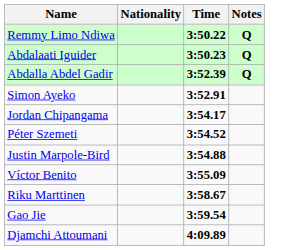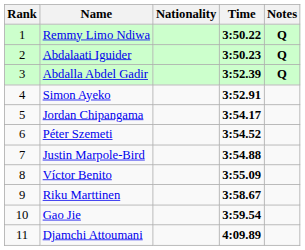+ column: Rank | 1 | 2 | 3 | 4 | 5 | 6 | 7 | 8 | 9 | 10 | 11
